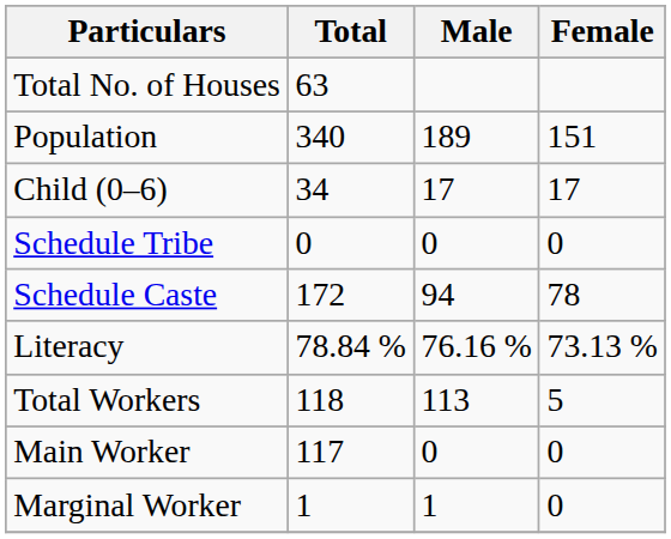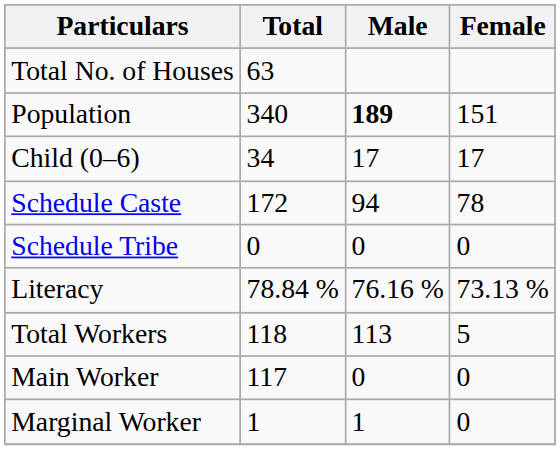Population | Male: normal -> bold
rows swapped: Schedule Caste <-> Schedule Tribe
